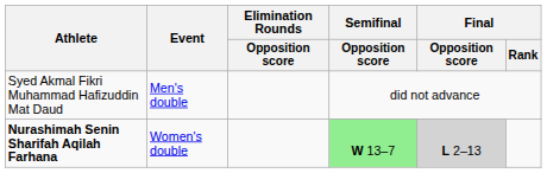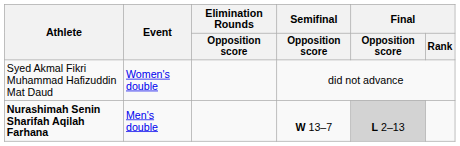Syed Akmal Fikri Muhammad Hafizuddin Mat Daud | Event: Men's double -> Women's double
Nurashimah Senin Sharifah Aqilah Farhana | Event: Women's double -> Men's double
Nurashimah Senin Sharifah Aqilah Farhana | Semifinal / Opposition score: lightgreen background -> no background
